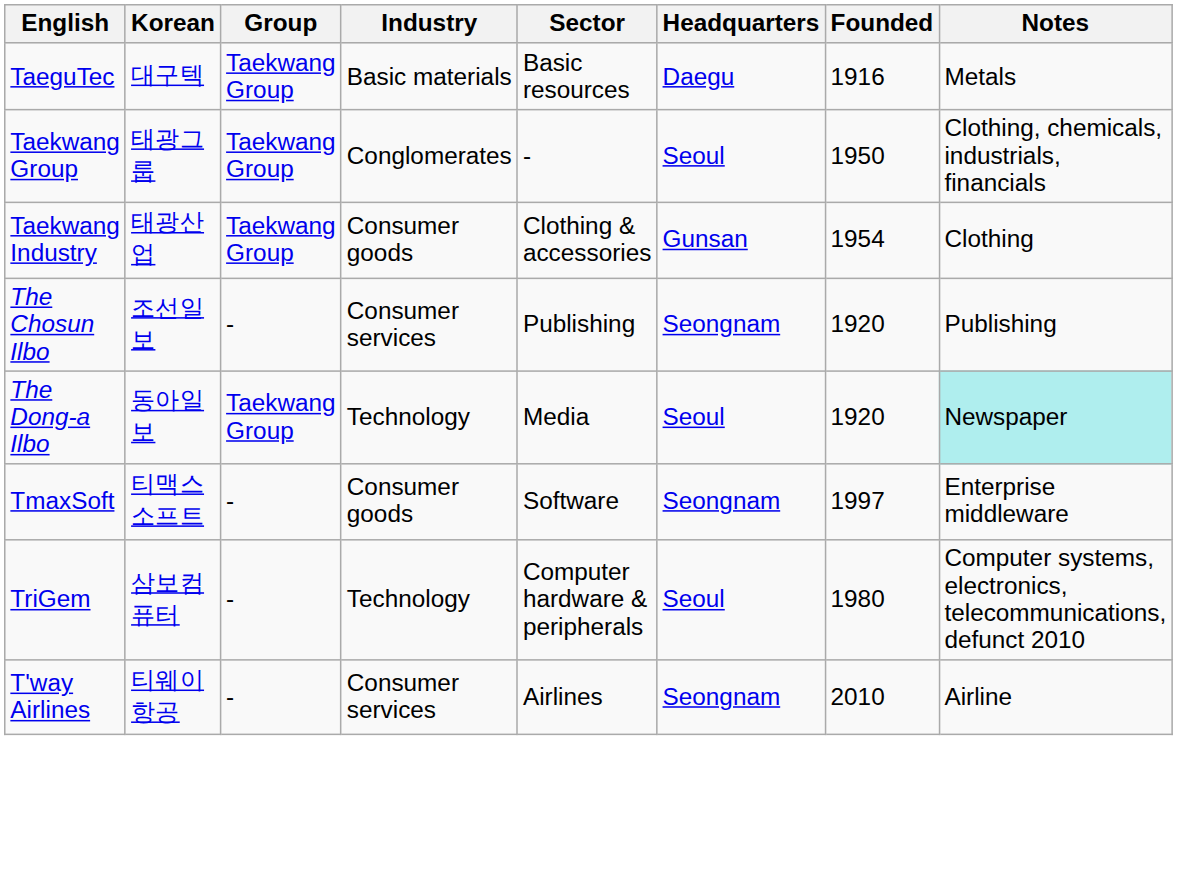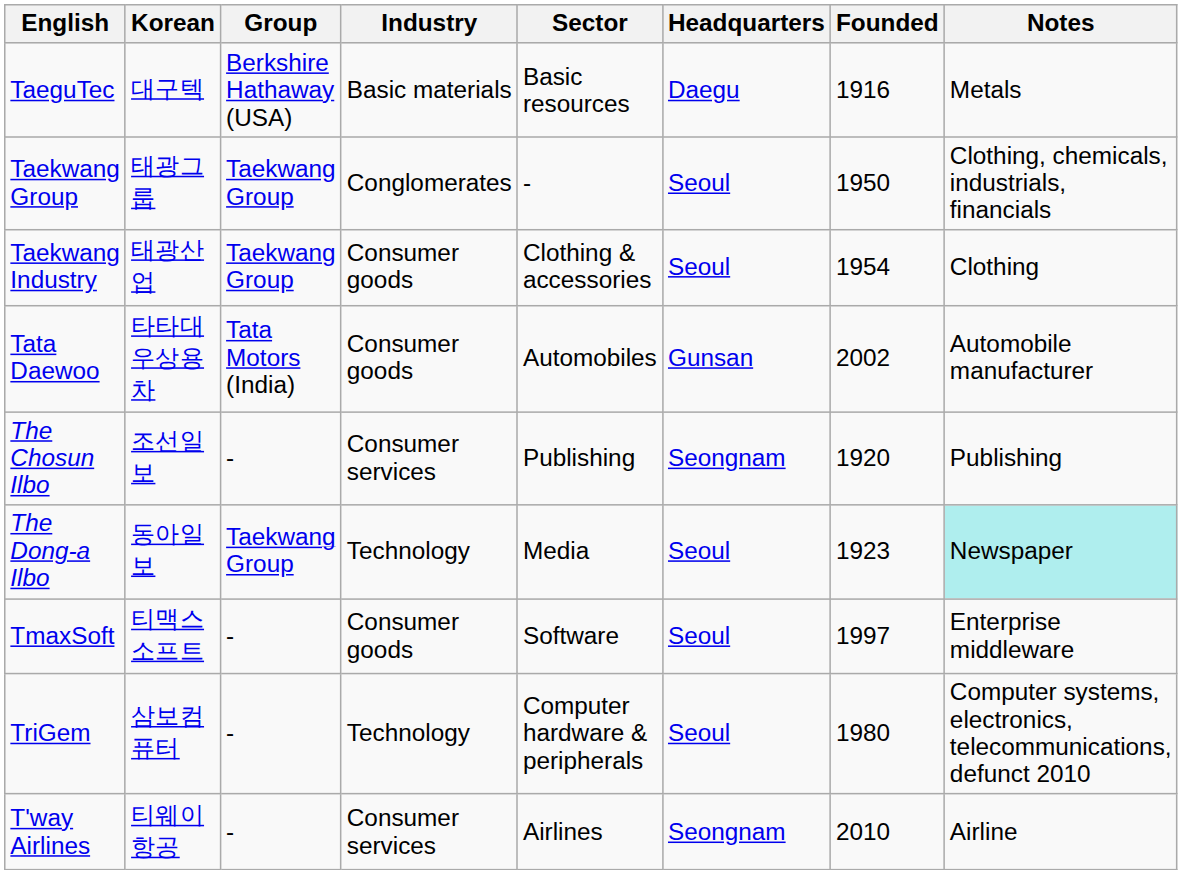TaeguTec | Group: Taekwang Group -> Berkshire Hathaway (USA)
Taekwang Industry | Headquarters: Gunsan -> Seoul
+ row: Tata Daewoo | 타타대우상용차 | Tata Motors (India) | Consumer goods | Automobiles | Gunsan | 2002 | Automobile manufacturer
The Dong-a Ilbo | Founded: 1920 -> 1923
TmaxSoft | Headquarters: Seongnam -> Seoul
